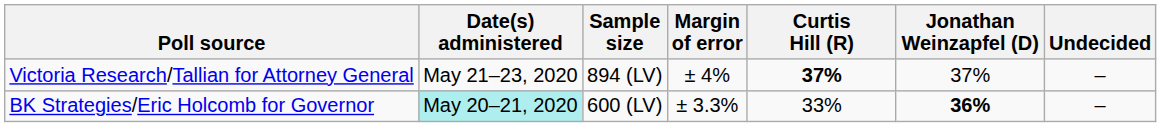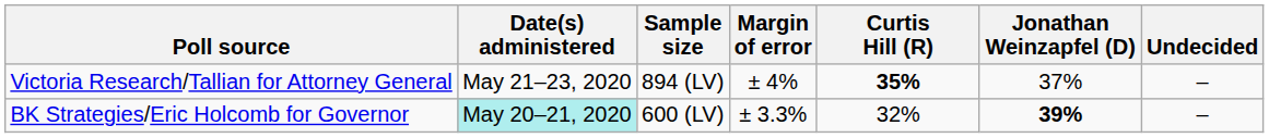Victoria Research/Tallian for Attorney General | Curtis Hill (R): 37% -> 35%
BK Strategies/Eric Holcomb for Governor | Curtis Hill (R): 33% -> 32%
BK Strategies/Eric Holcomb for Governor | Jonathan Weinzapfel (D): 36% -> 39%
